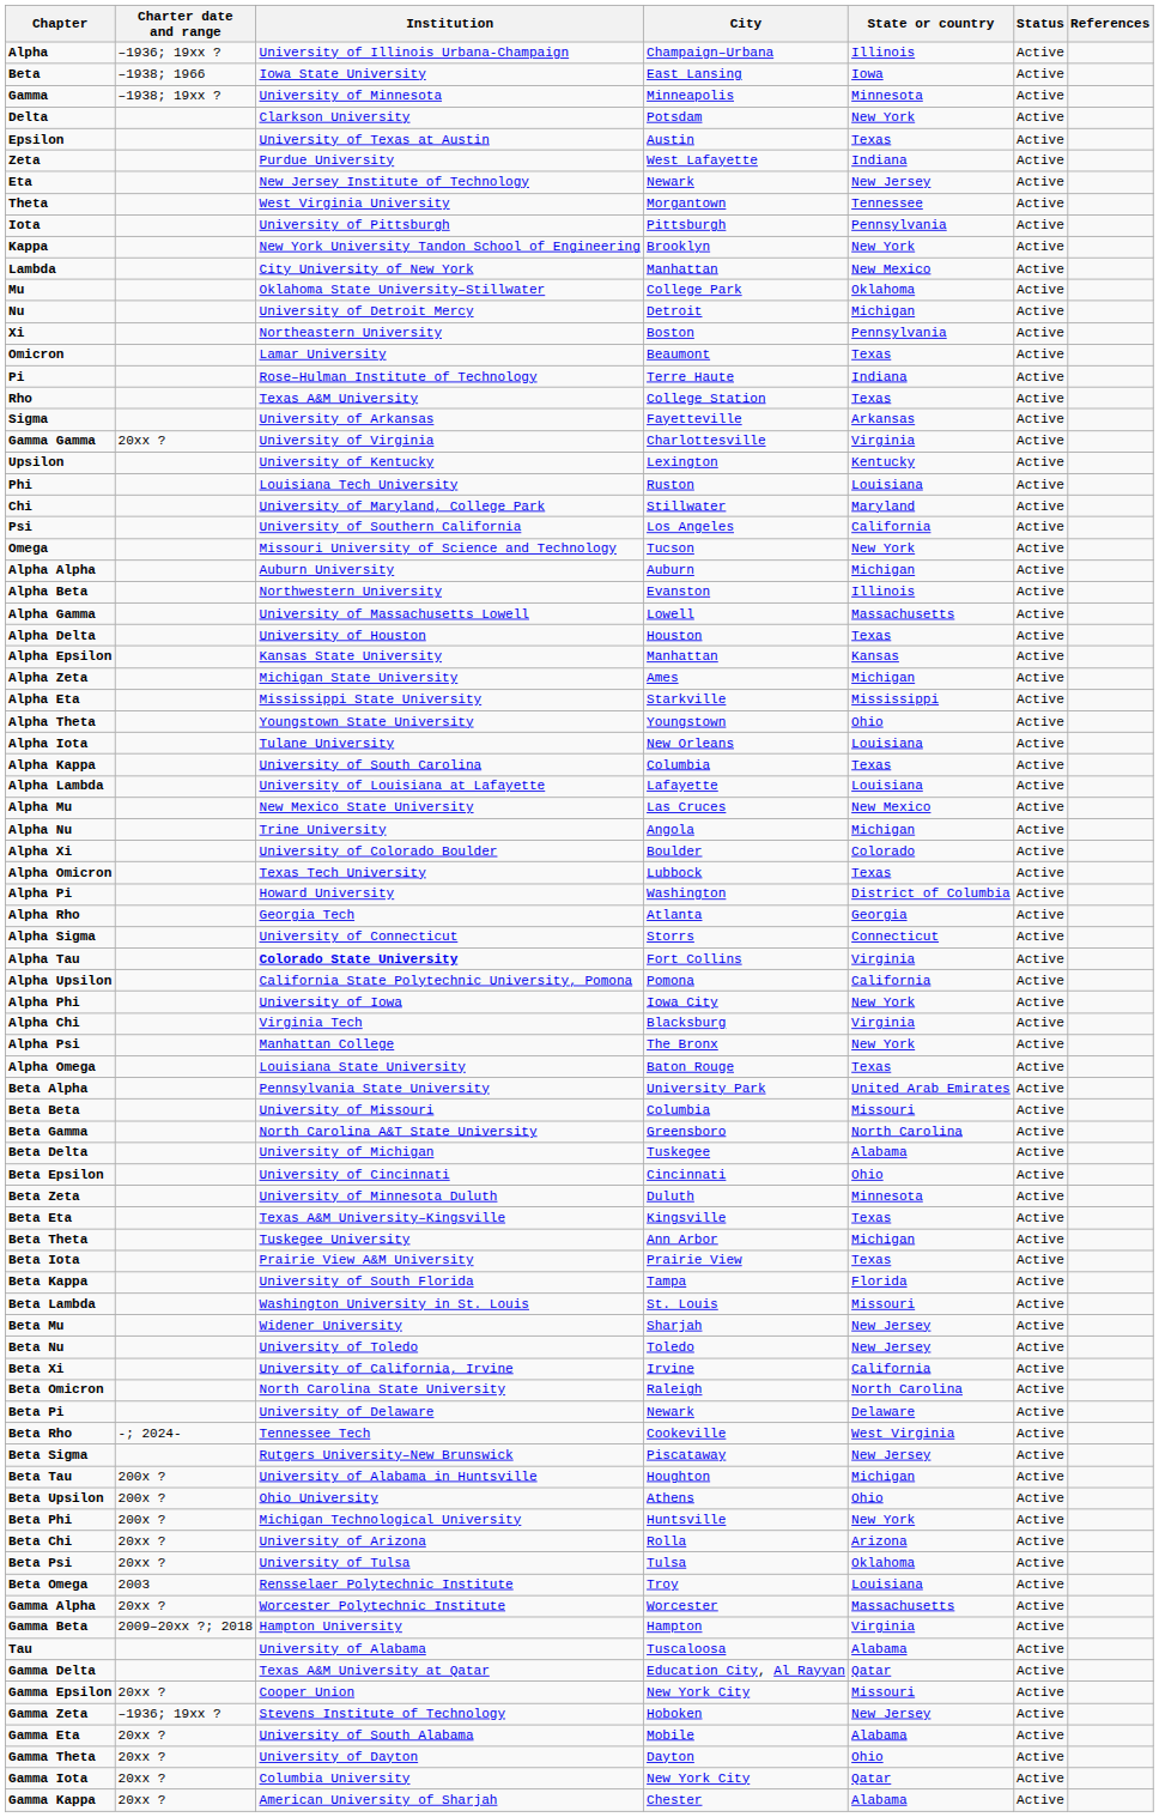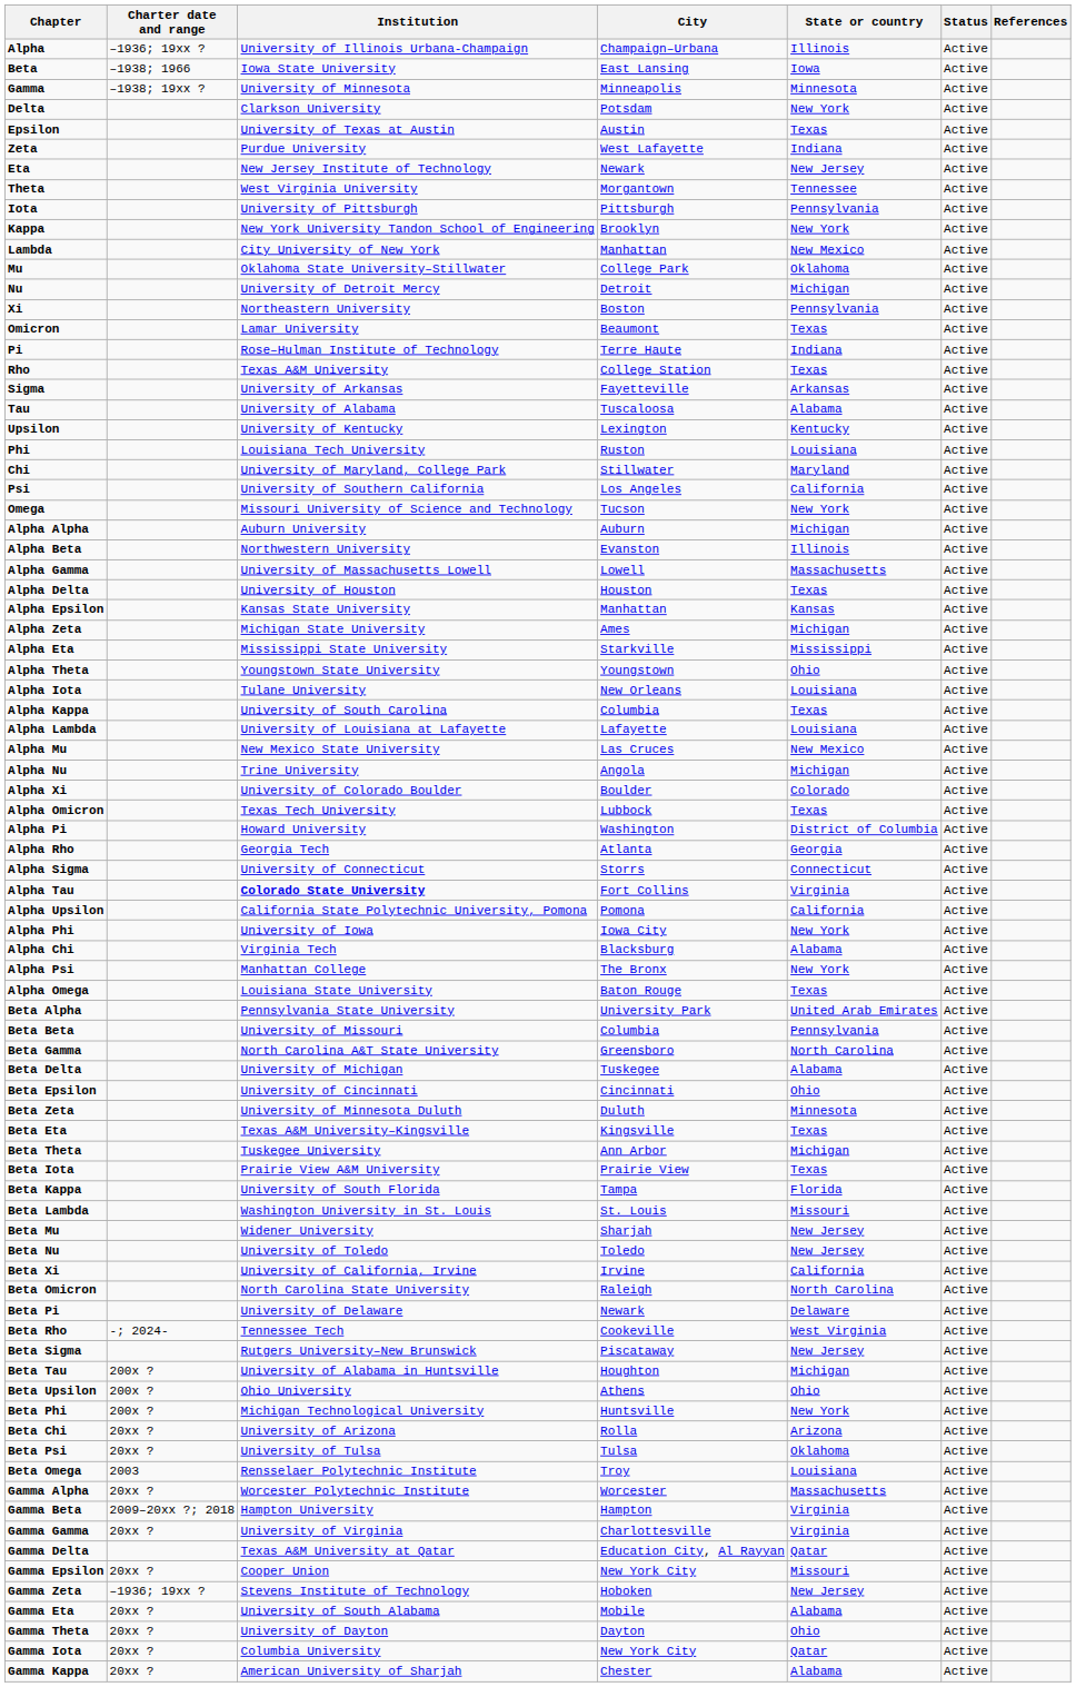rows swapped: Tau <-> Gamma Gamma
Alpha Chi | State or country: Virginia -> Alabama
Beta Beta | State or country: Missouri -> Pennsylvania
